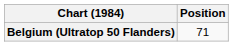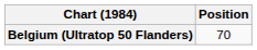Belgium (Ultratop 50 Flanders) | Position: 71 -> 70
